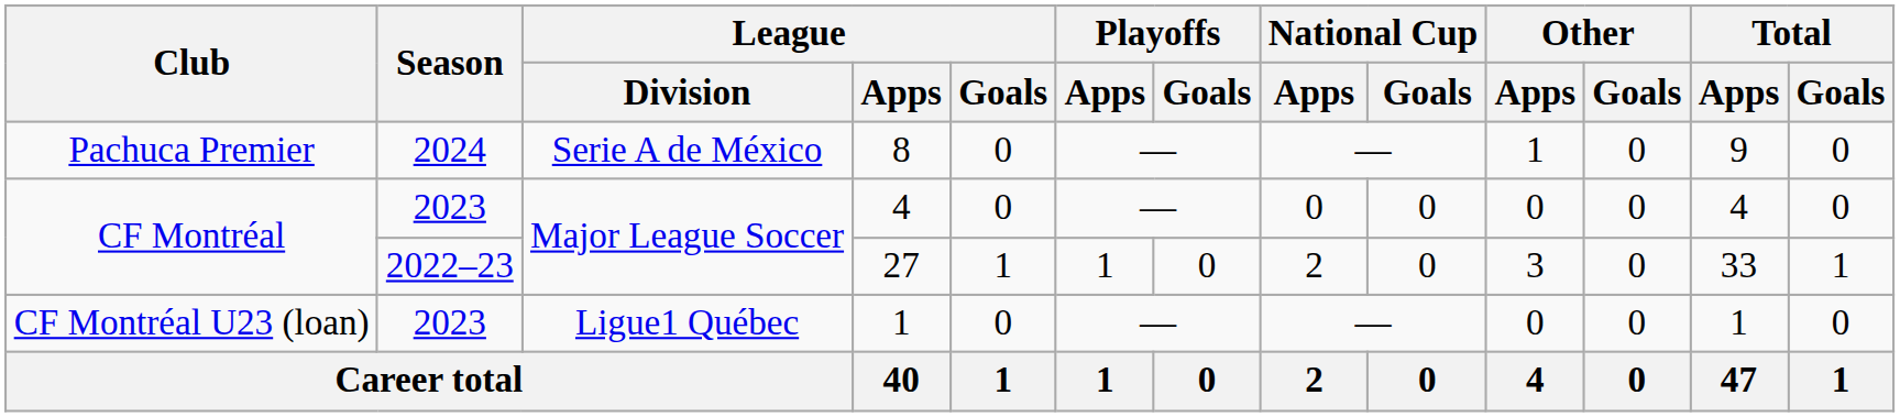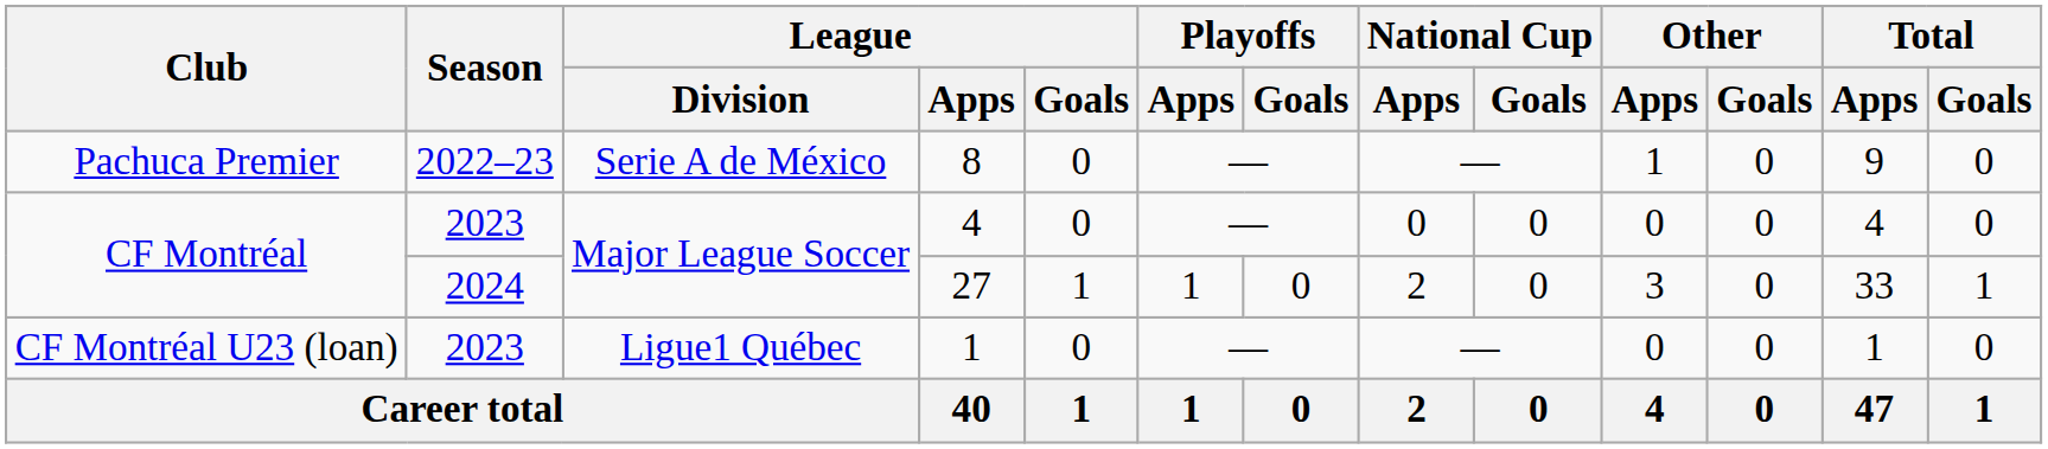8 | Season: 2024 -> 2022–23
27 | Season: 2022–23 -> 2024
